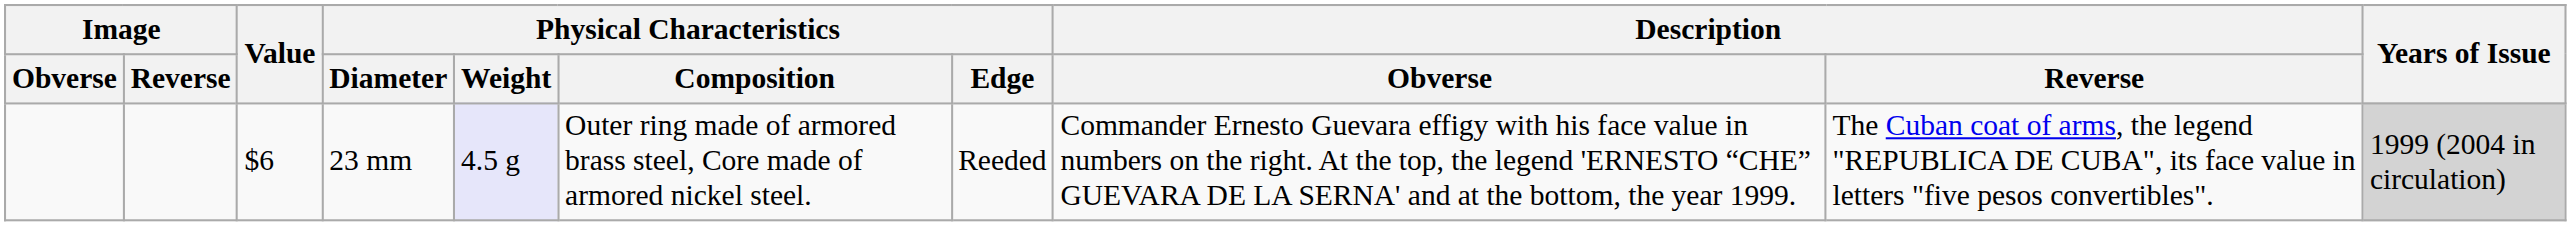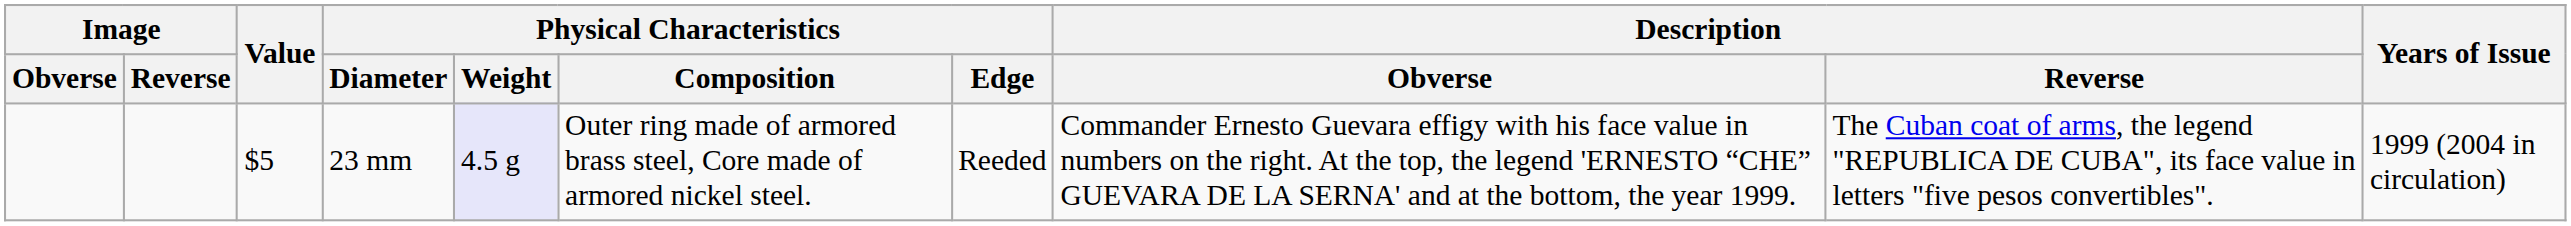23 mm | Value: $6 -> $5
23 mm | Years of Issue: lightgrey background -> no background
